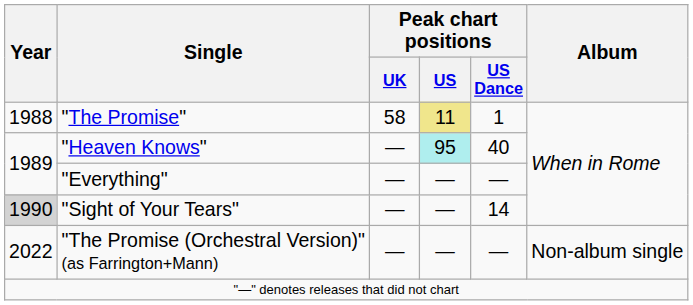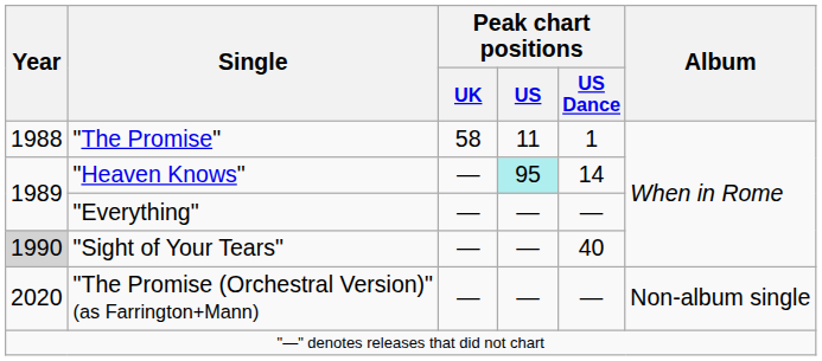"The Promise" | Peak chart positions / US: khaki background -> no background
"Heaven Knows" | Peak chart positions / US Dance: 40 -> 14
"Sight of Your Tears" | Peak chart positions / US Dance: 14 -> 40
"The Promise (Orchestral Version)" (as Farrington+Mann) | Year: 2022 -> 2020
